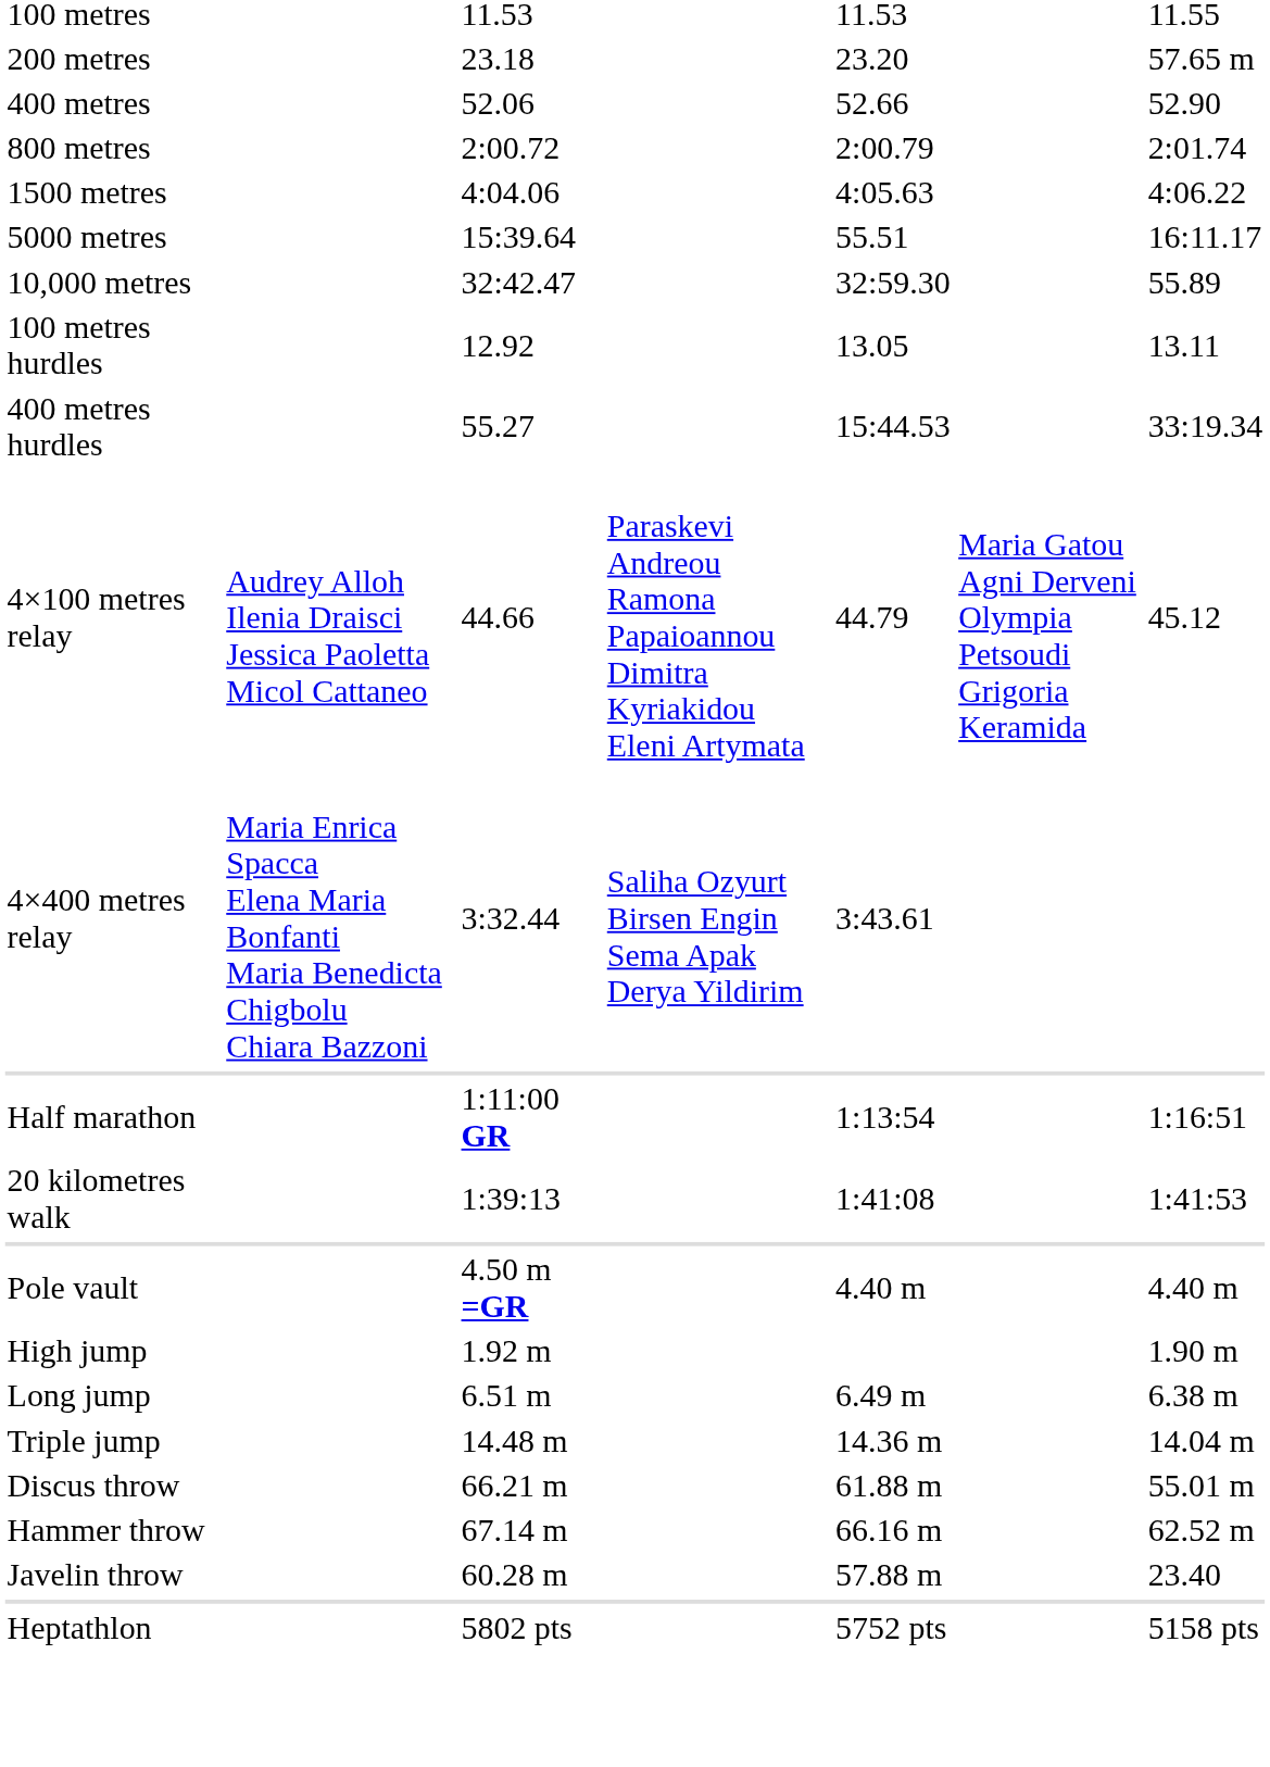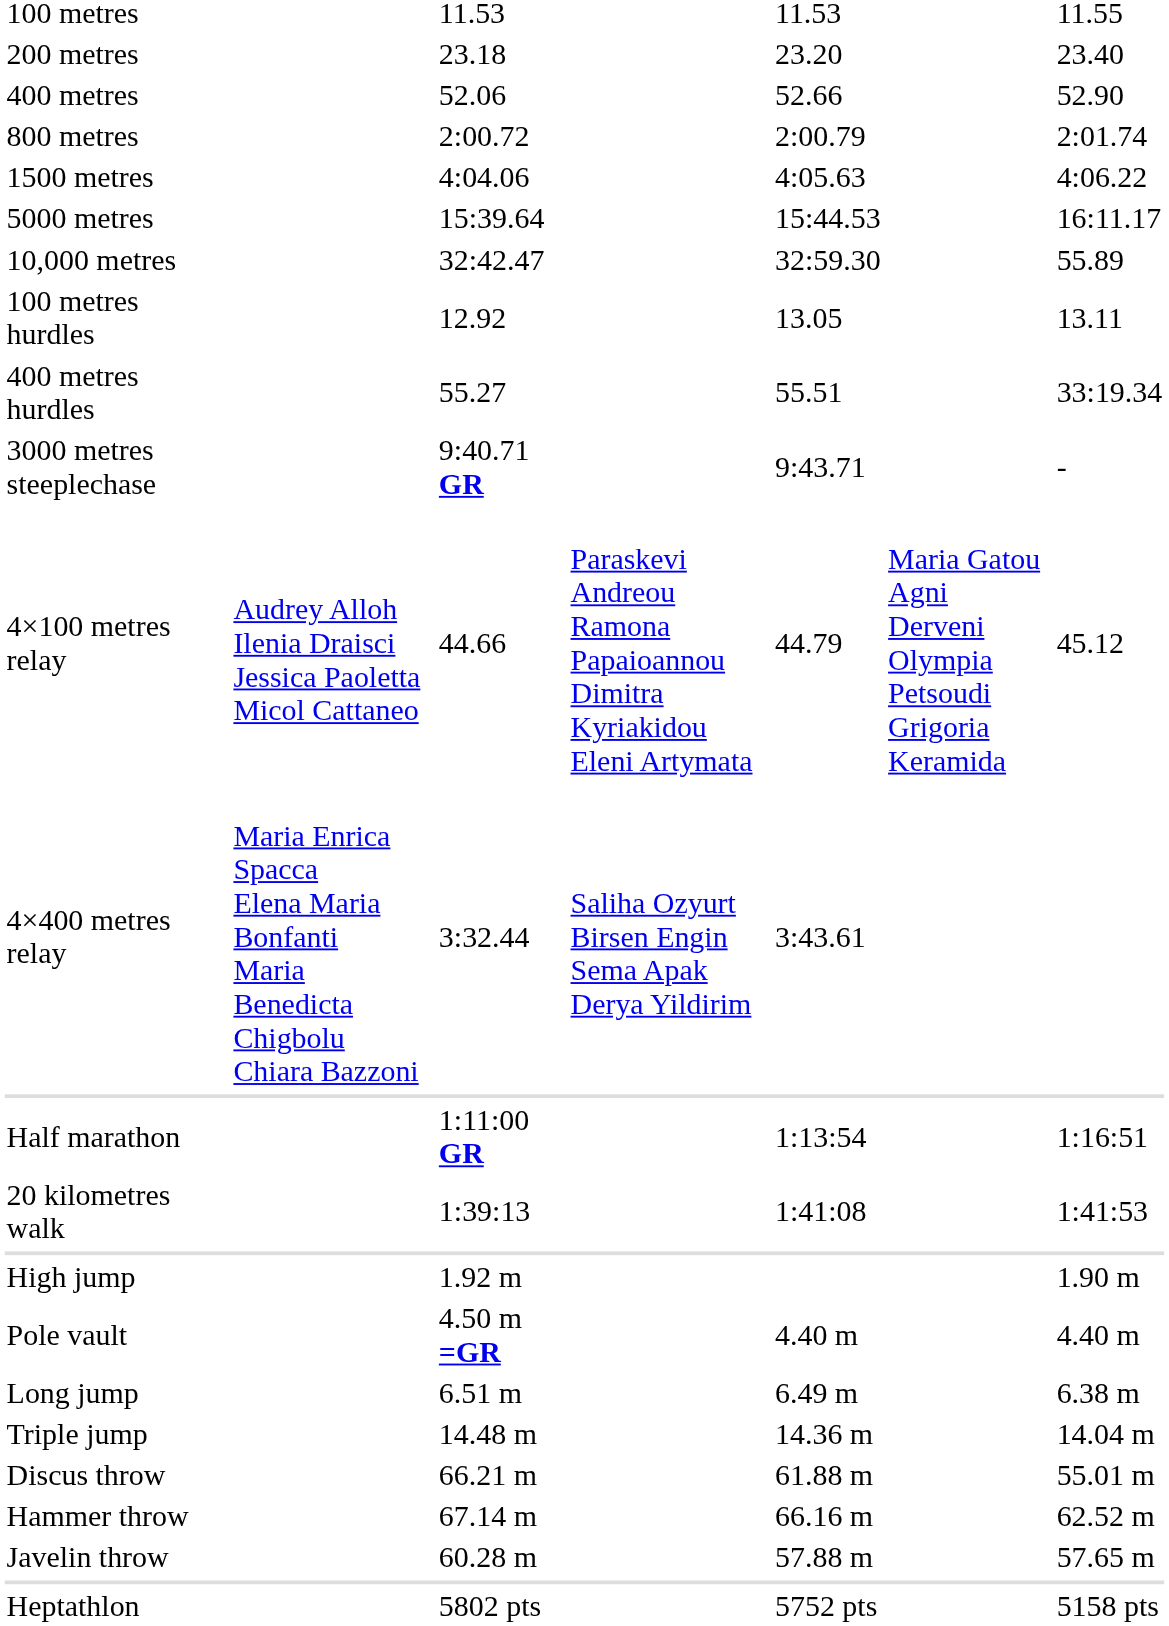200 metres | column 7: 57.65 m -> 23.40
5000 metres | column 5: 55.51 -> 15:44.53
400 metres hurdles | column 5: 15:44.53 -> 55.51
+ row: 3000 metres steeplechase | 9:40.71 GR | 9:43.71 | -
rows swapped: High jump <-> Pole vault
Javelin throw | column 7: 23.40 -> 57.65 m
